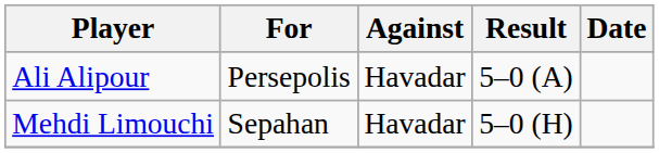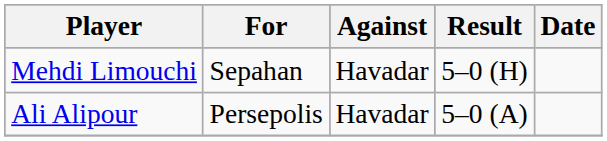rows swapped: Mehdi Limouchi <-> Ali Alipour
